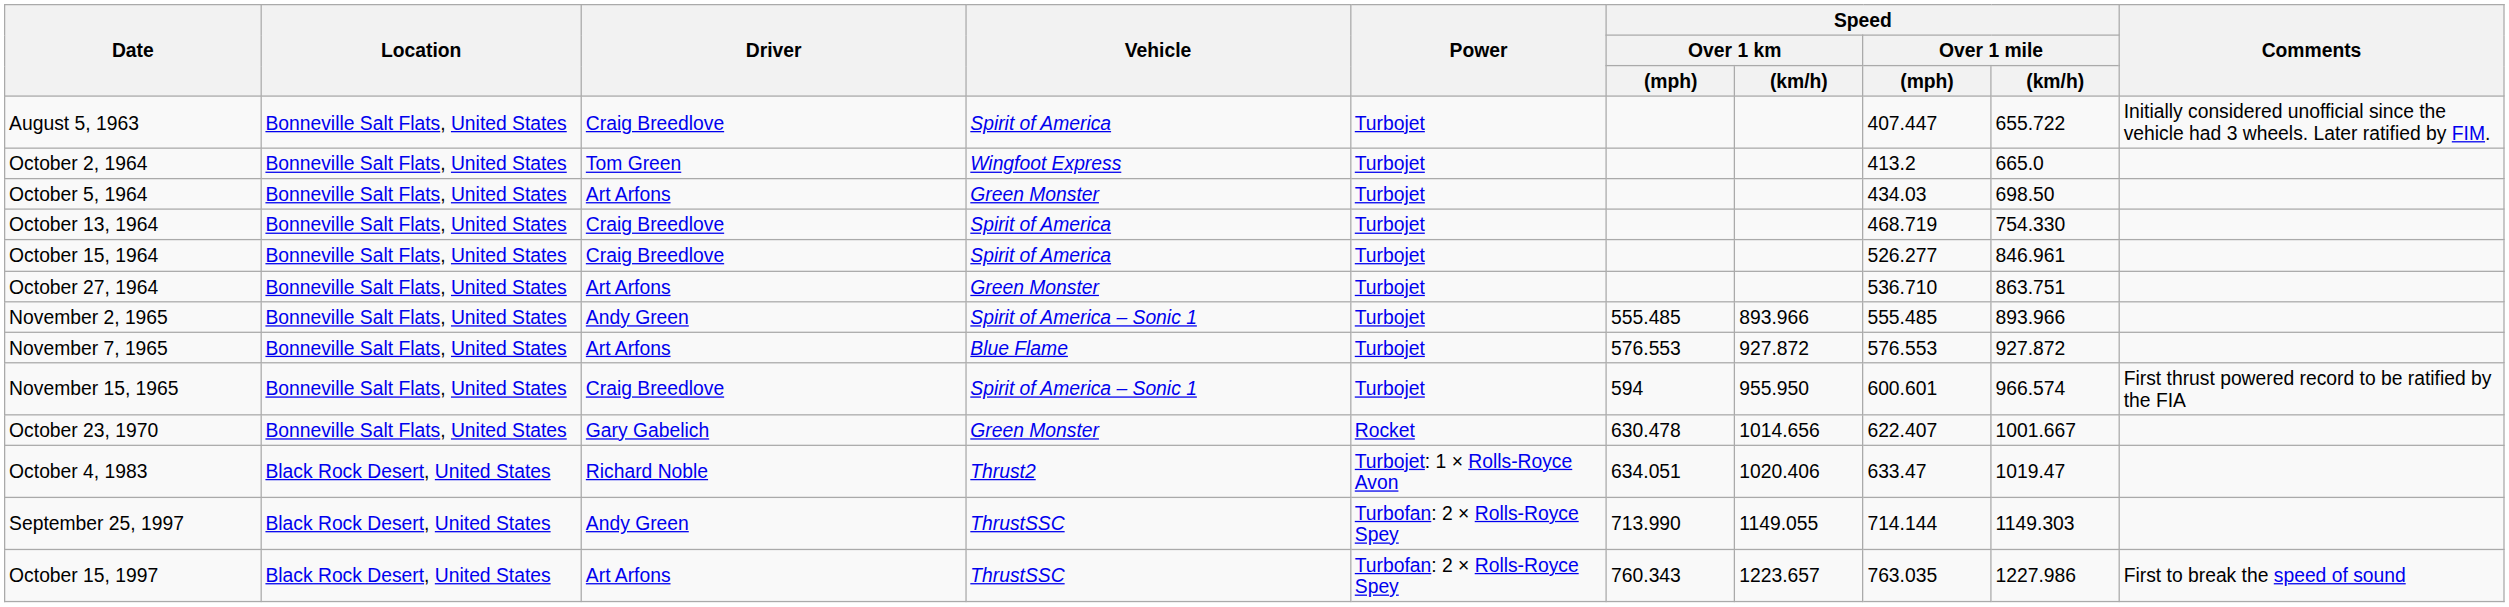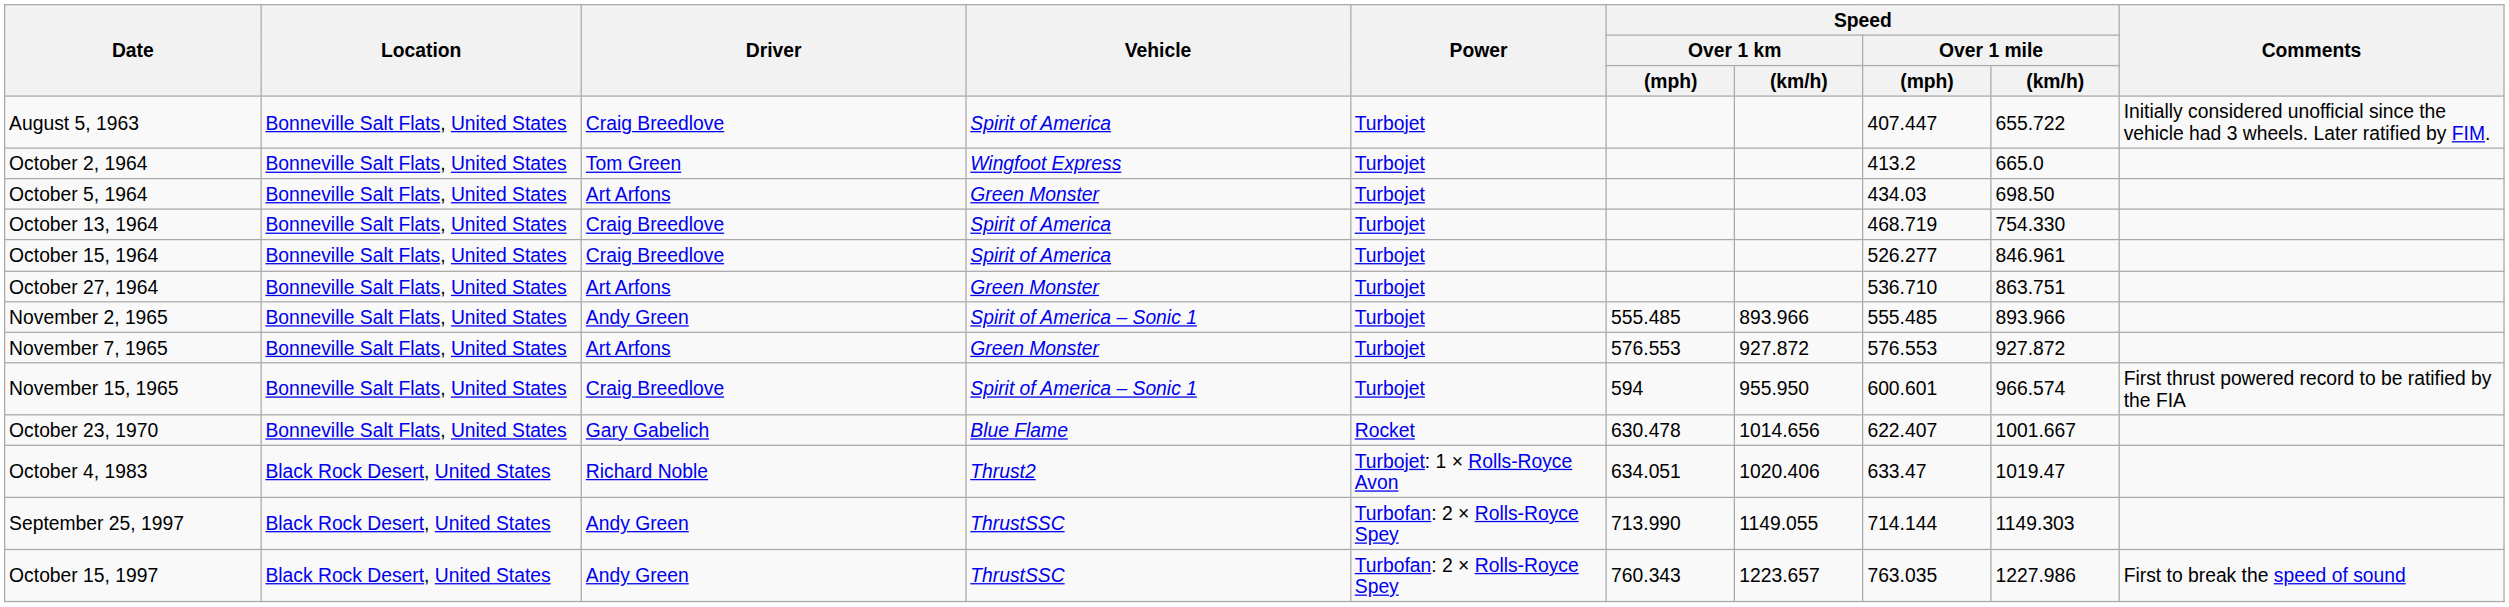November 7, 1965 | Vehicle: Blue Flame -> Green Monster
October 23, 1970 | Vehicle: Green Monster -> Blue Flame
October 15, 1997 | Driver: Art Arfons -> Andy Green
